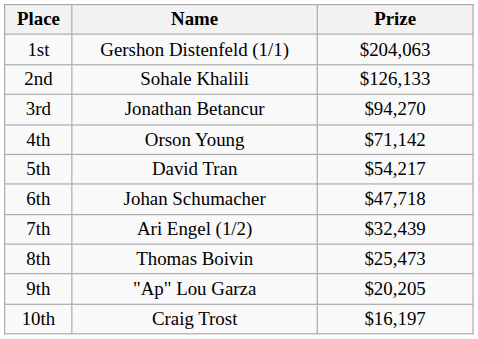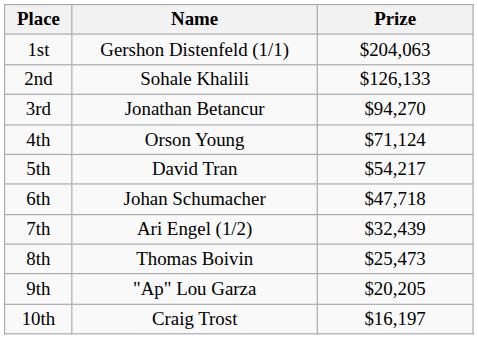4th | Prize: $71,142 -> $71,124
